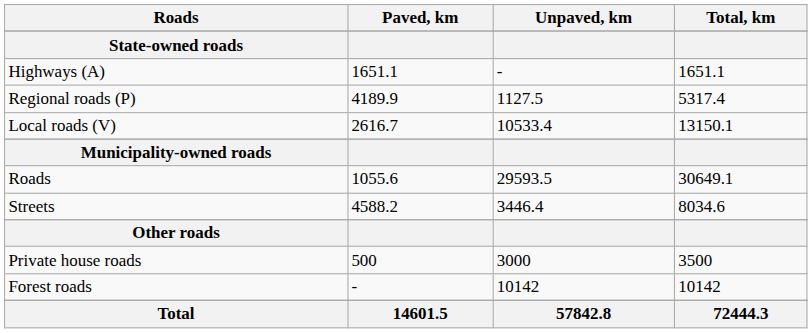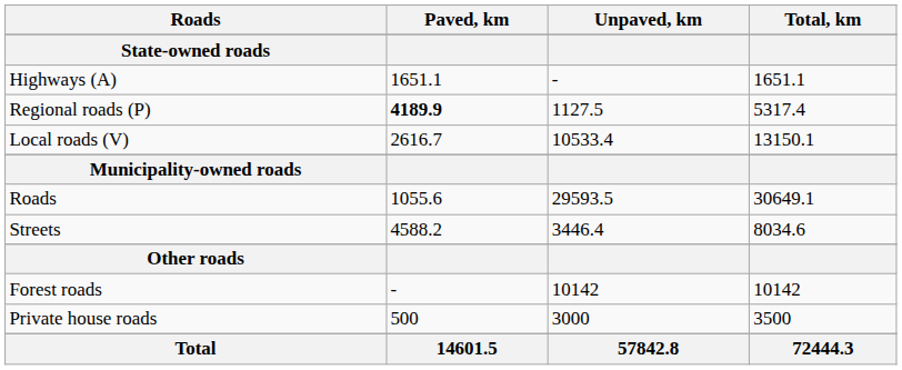Regional roads (P) | Paved, km: normal -> bold
rows swapped: Forest roads <-> Private house roads
